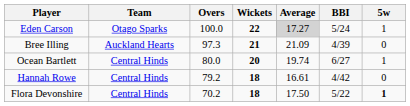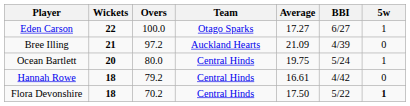columns swapped: Team <-> Wickets
Eden Carson | Average: lightgrey background -> no background
Eden Carson | BBI: 5/24 -> 6/27
Bree Illing | Overs: 97.3 -> 97.2
Ocean Bartlett | Average: 19.74 -> 19.75
Ocean Bartlett | BBI: 6/27 -> 5/24
